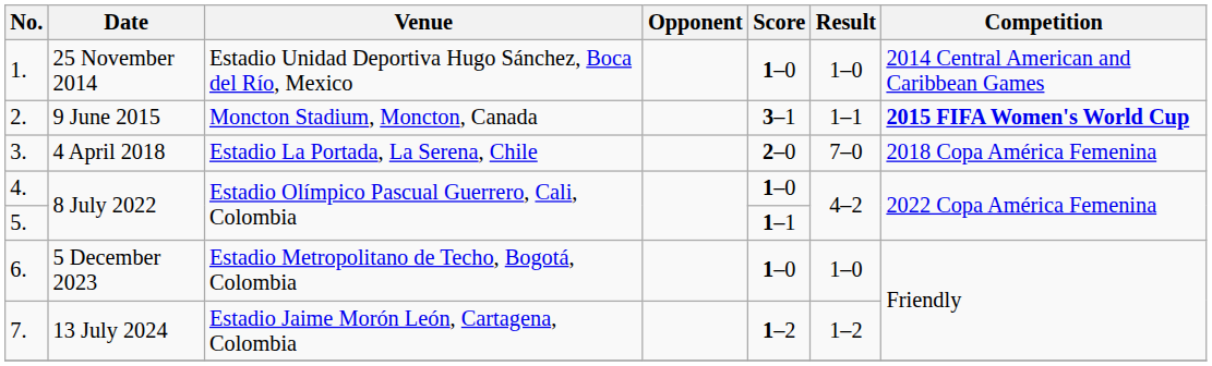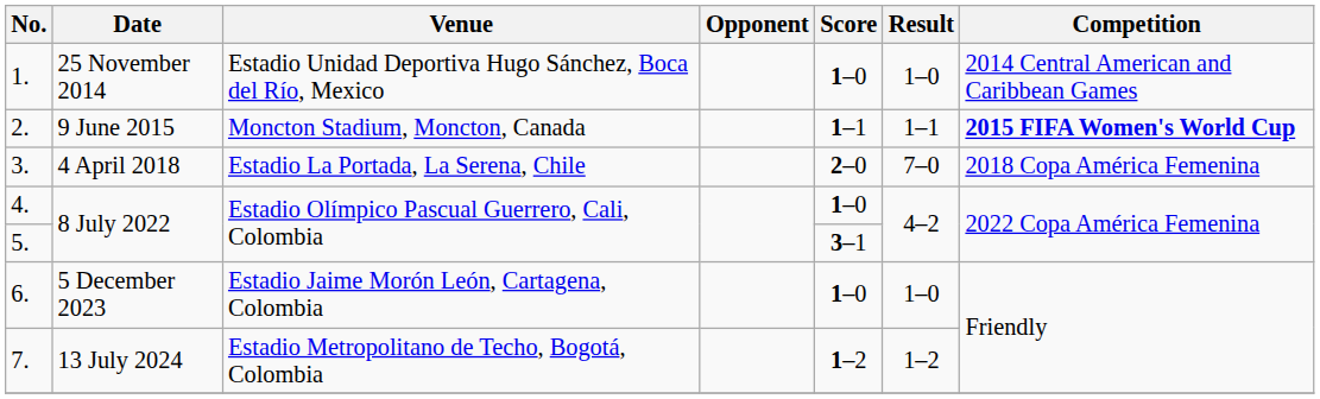2. | Score: 3–1 -> 1–1
5. | Score: 1–1 -> 3–1
6. | Venue: Estadio Metropolitano de Techo, Bogotá, Colombia -> Estadio Jaime Morón León, Cartagena, Colombia
7. | Venue: Estadio Jaime Morón León, Cartagena, Colombia -> Estadio Metropolitano de Techo, Bogotá, Colombia
